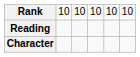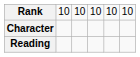rows swapped: Character <-> Reading
